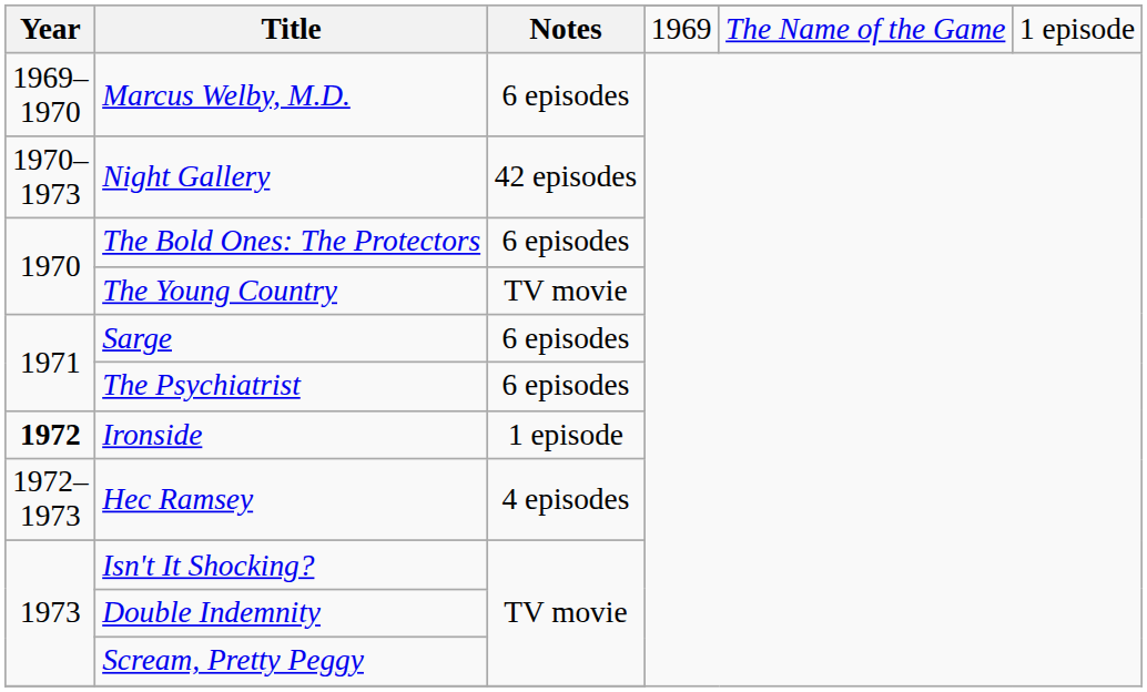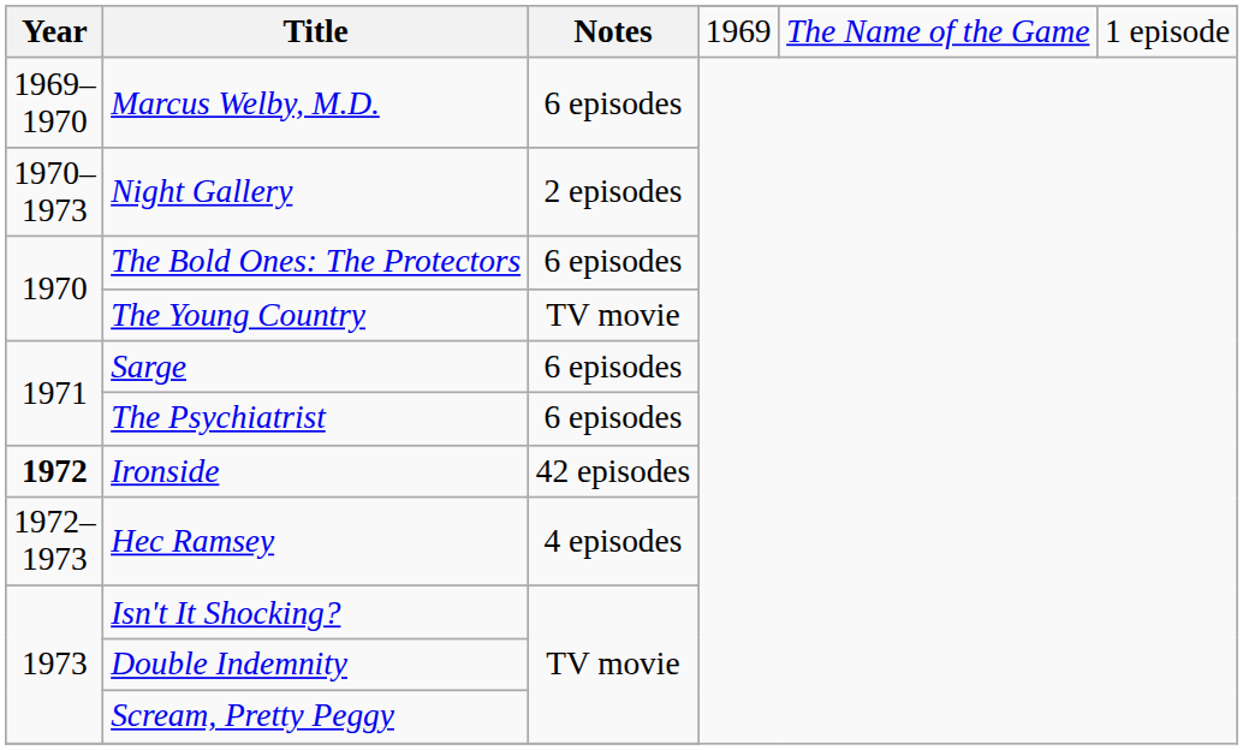Night Gallery | Notes: 42 episodes -> 2 episodes
Ironside | Notes: 1 episode -> 42 episodes
